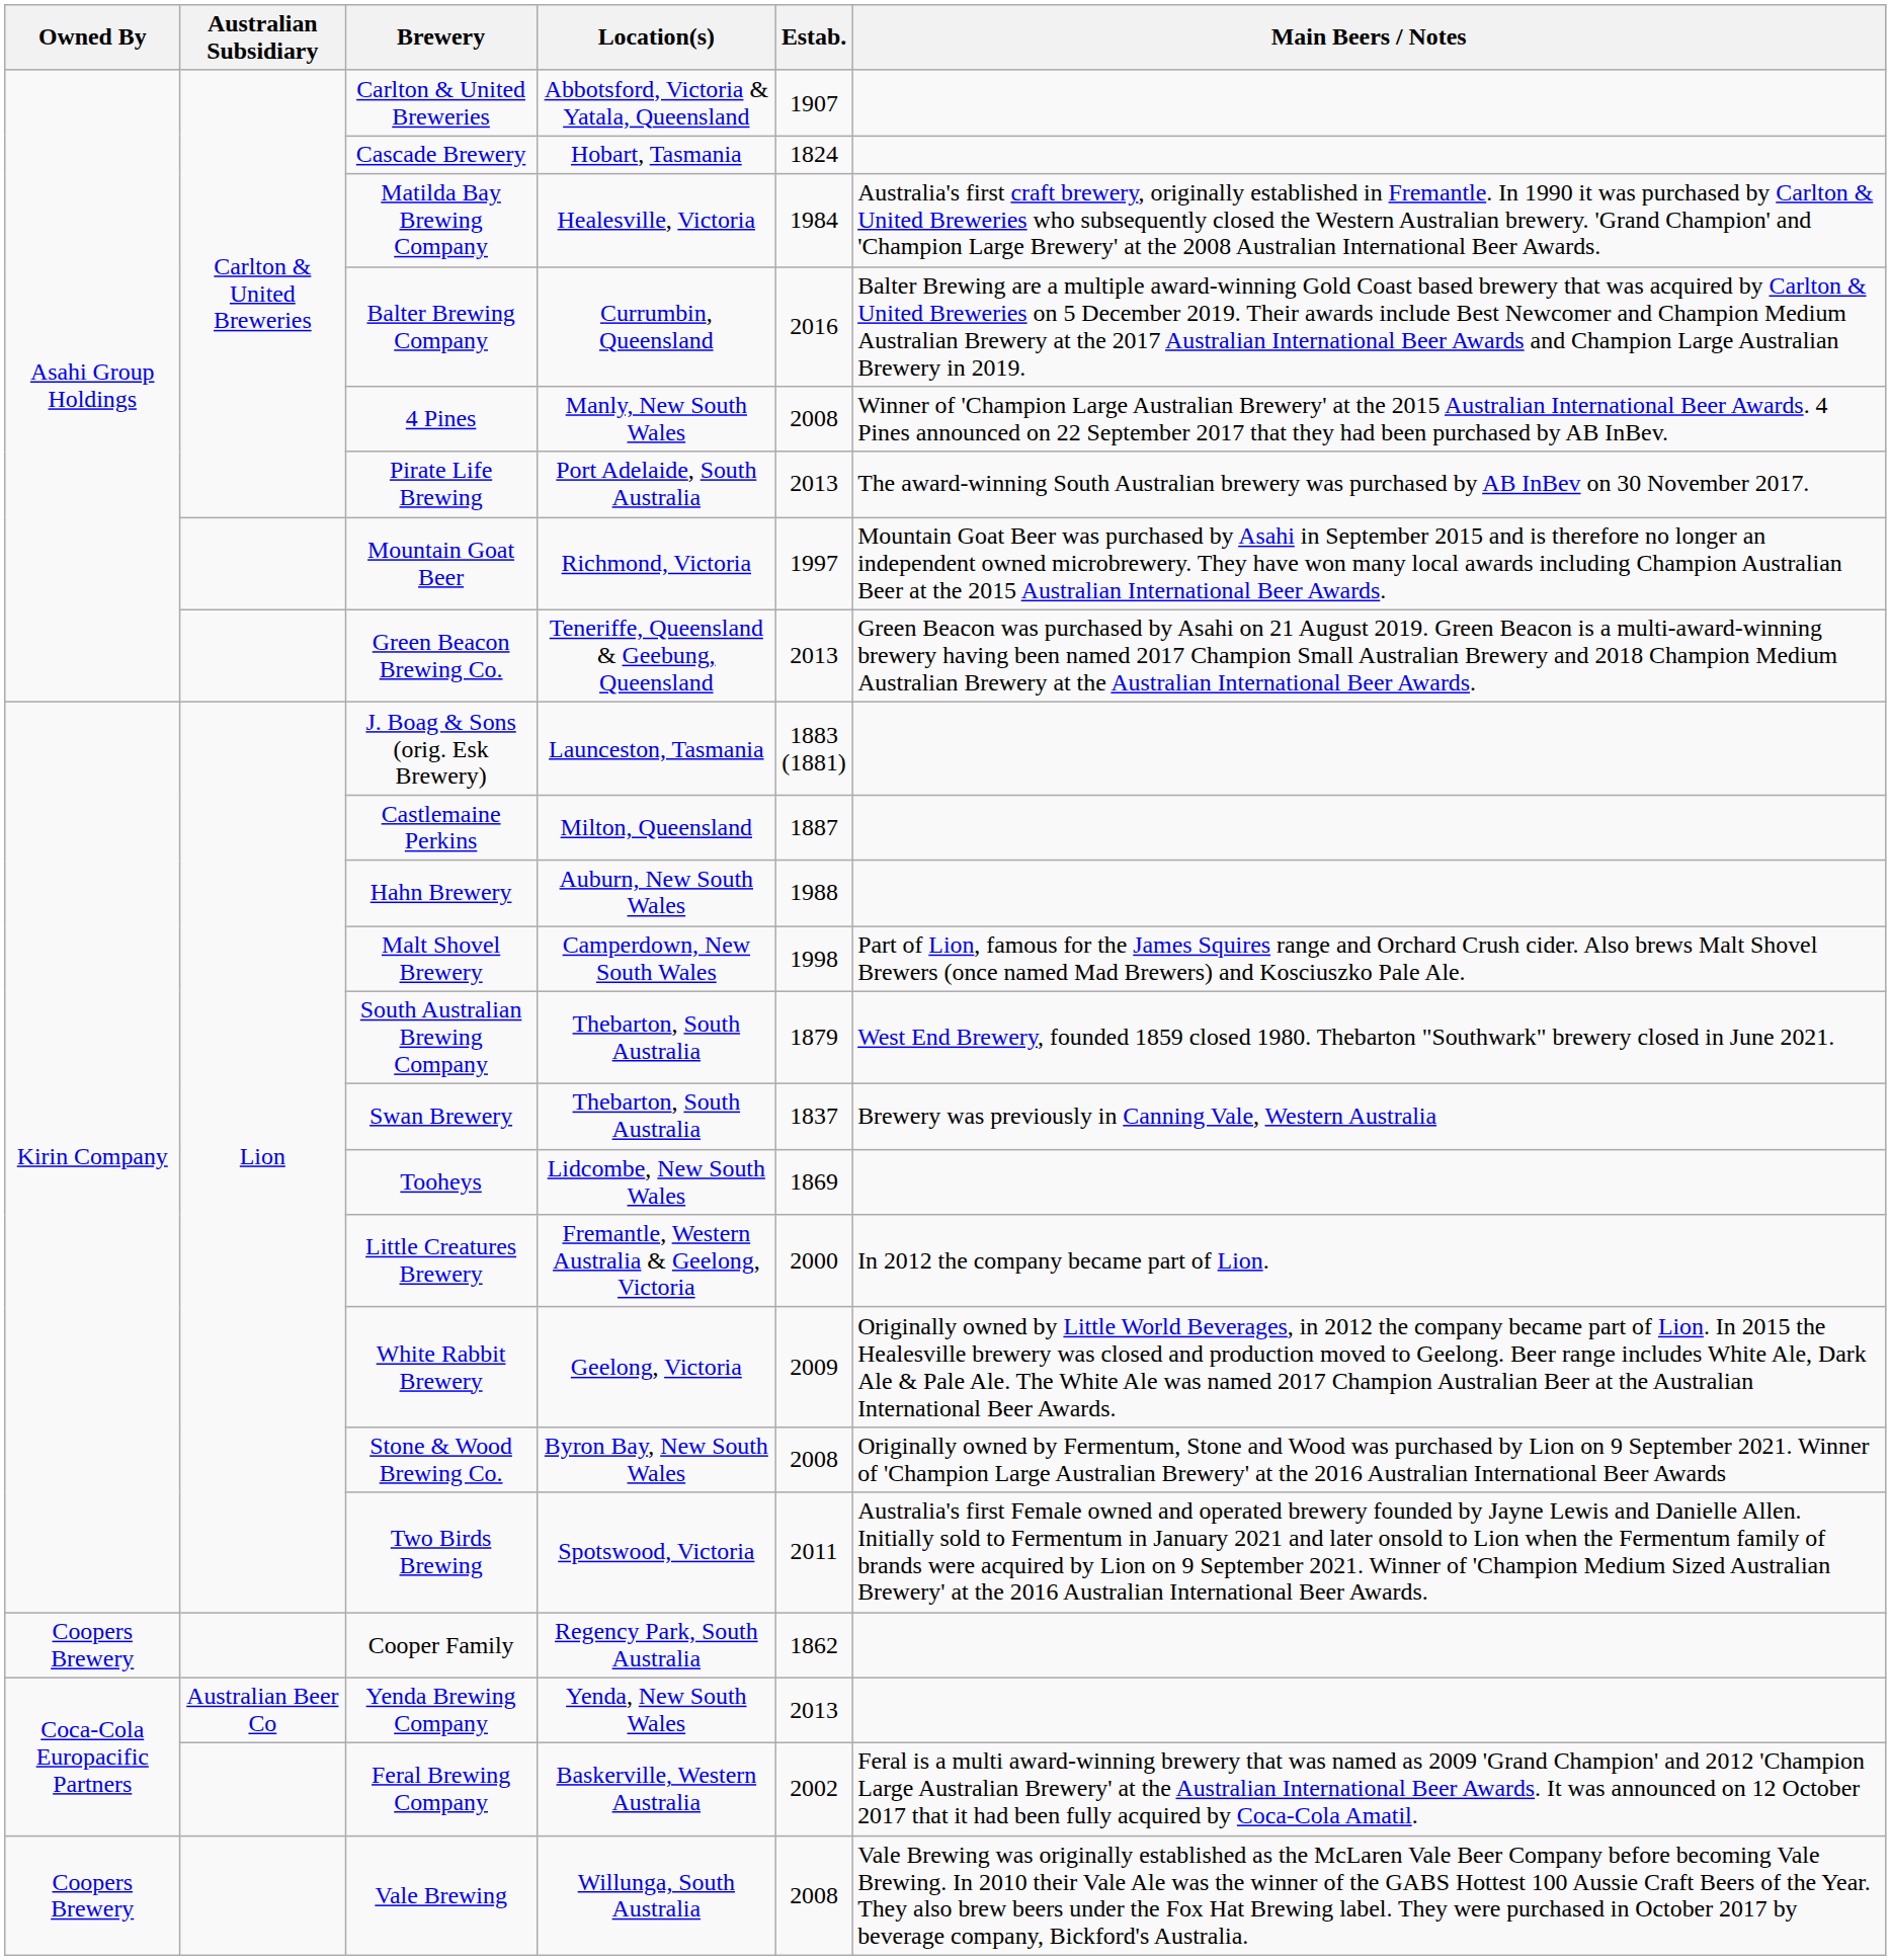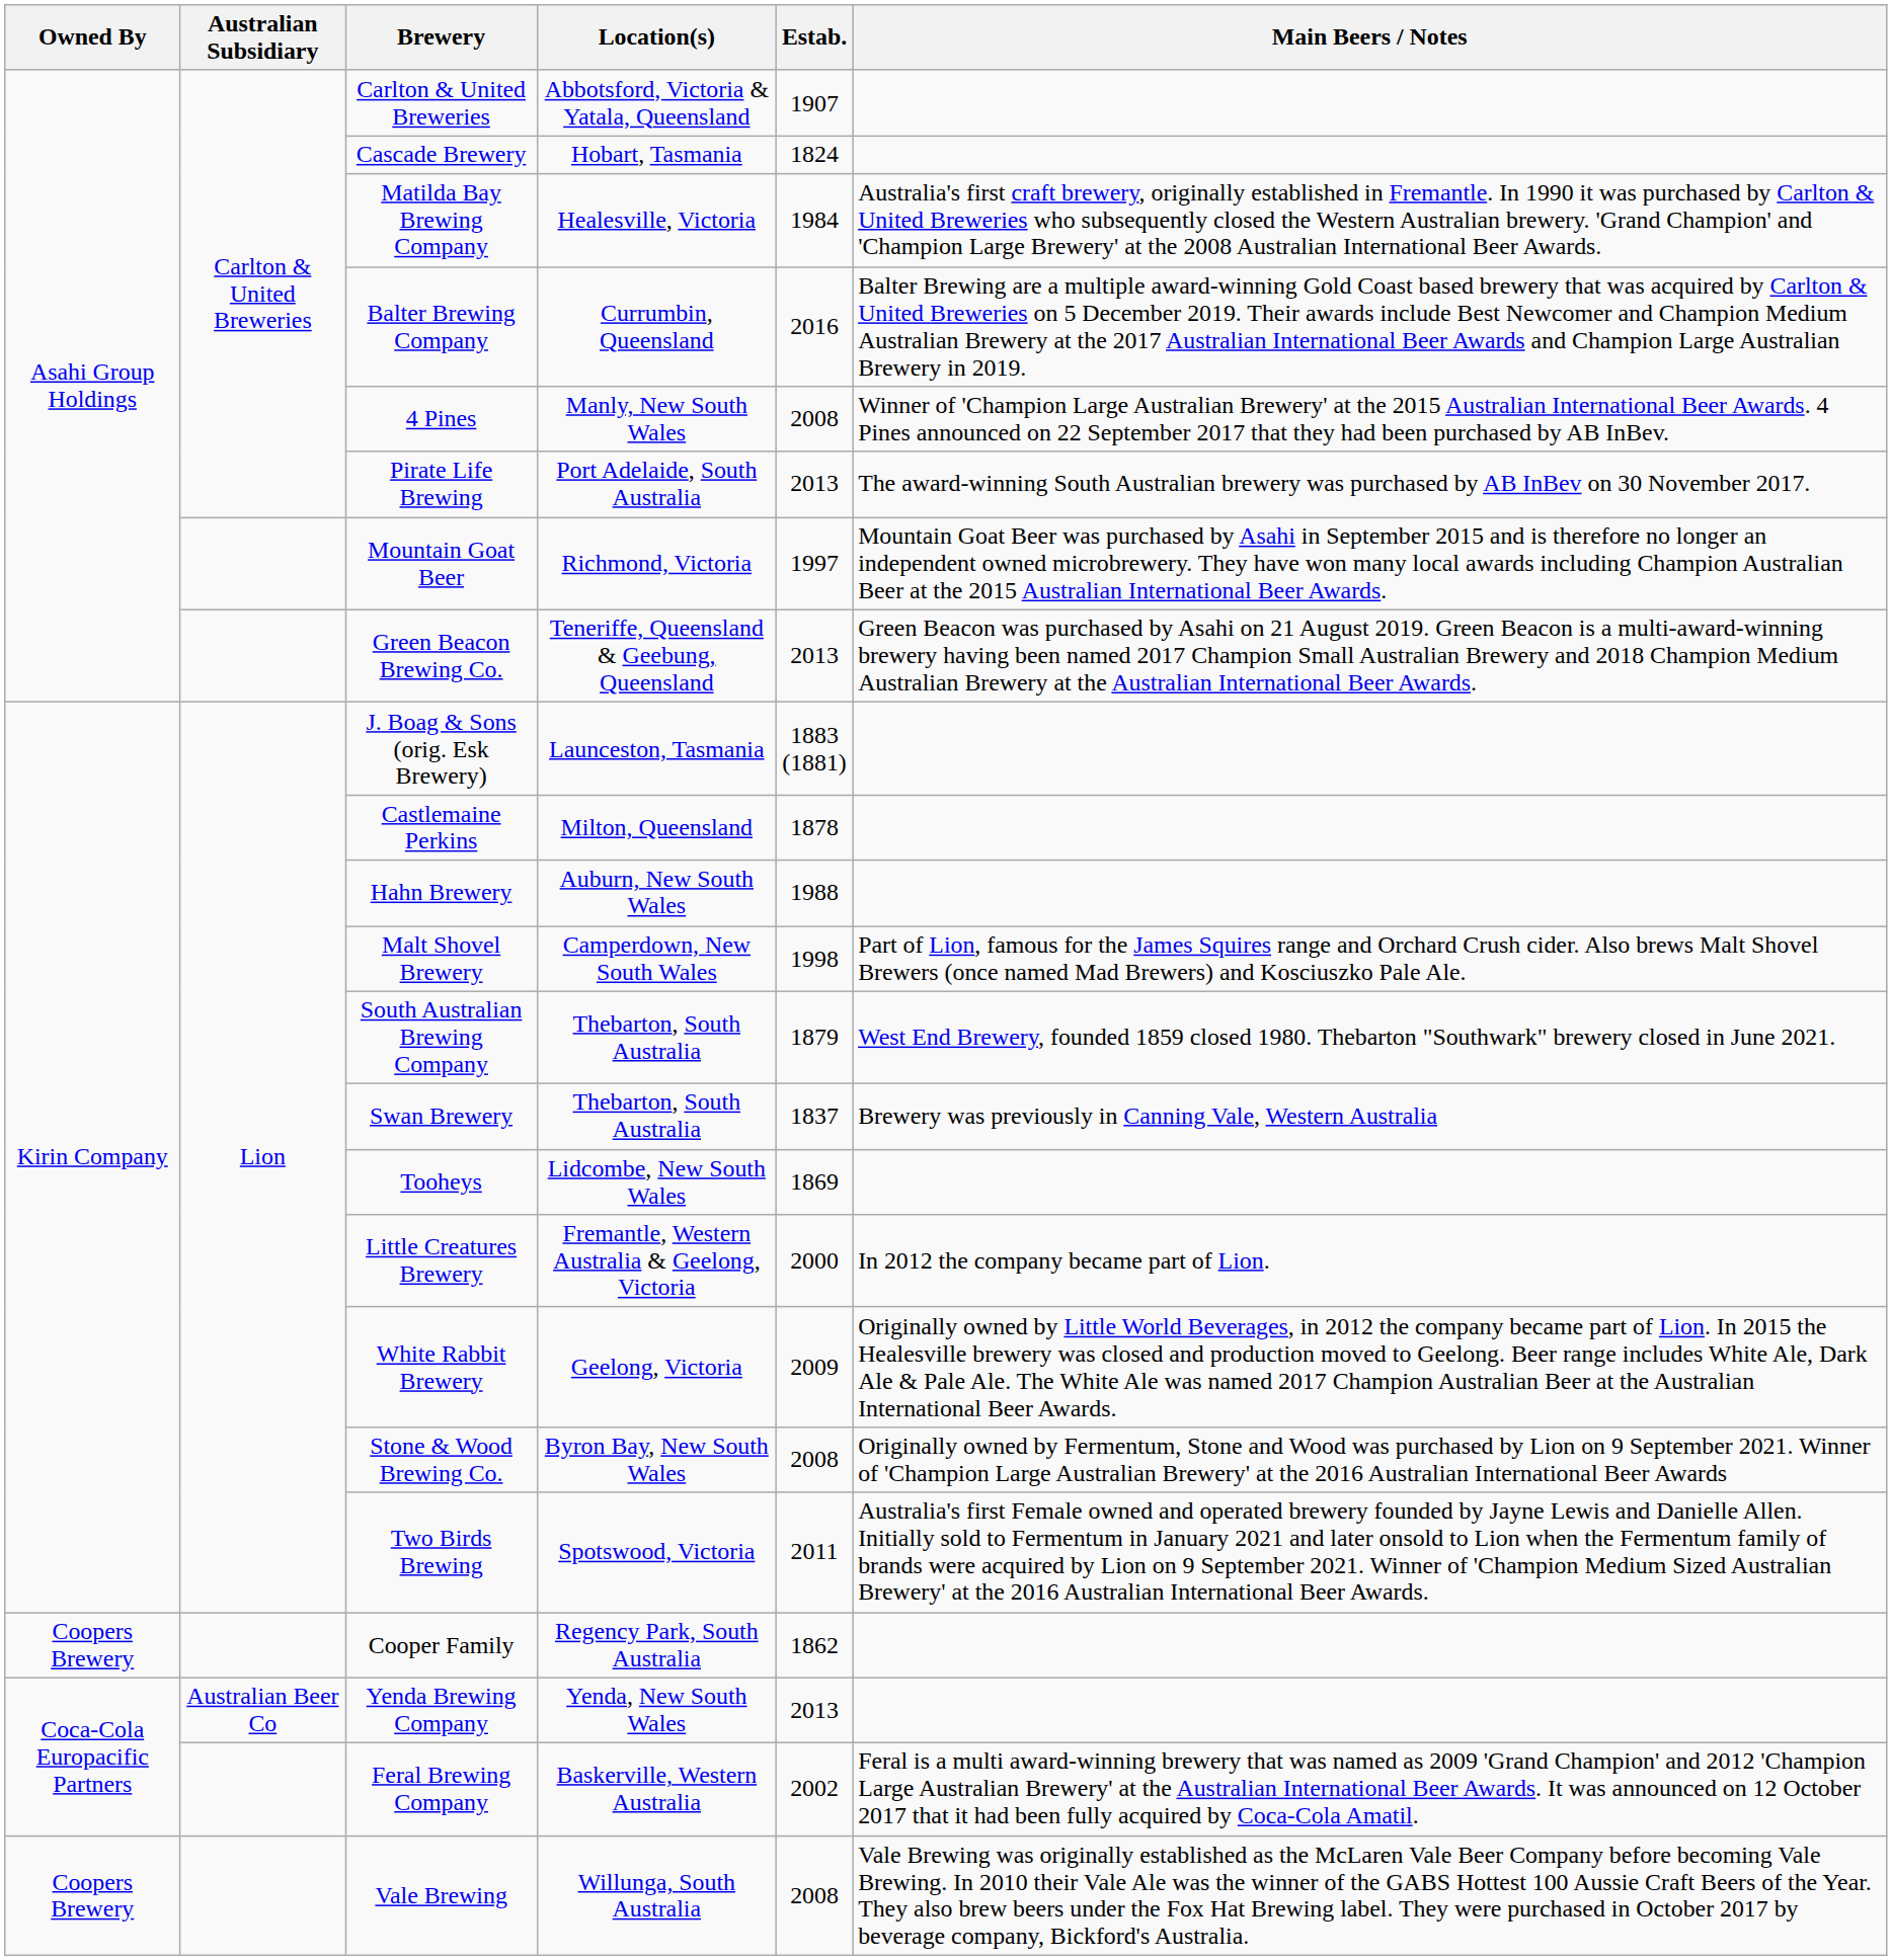Castlemaine Perkins | Estab.: 1887 -> 1878
